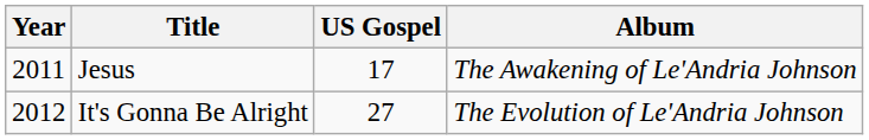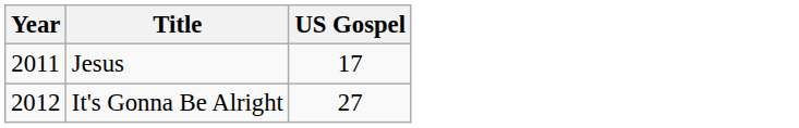- column: Album | The Awakening of Le'Andria Johnson | The Evolution of Le'Andria Johnson
